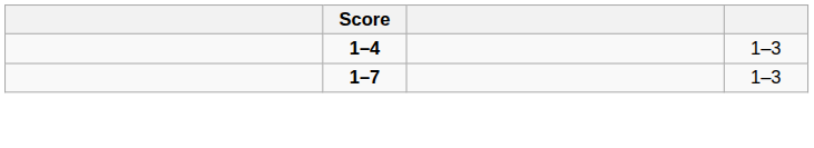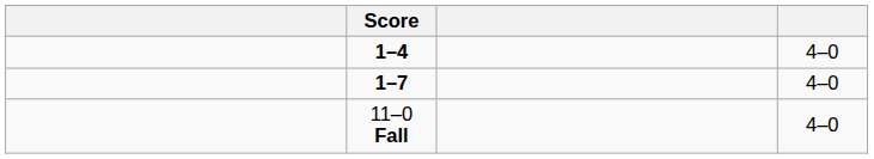1–4 | column 4: 1–3 -> 4–0
1–7 | column 4: 1–3 -> 4–0
+ row: 11–0 Fall | 4–0
